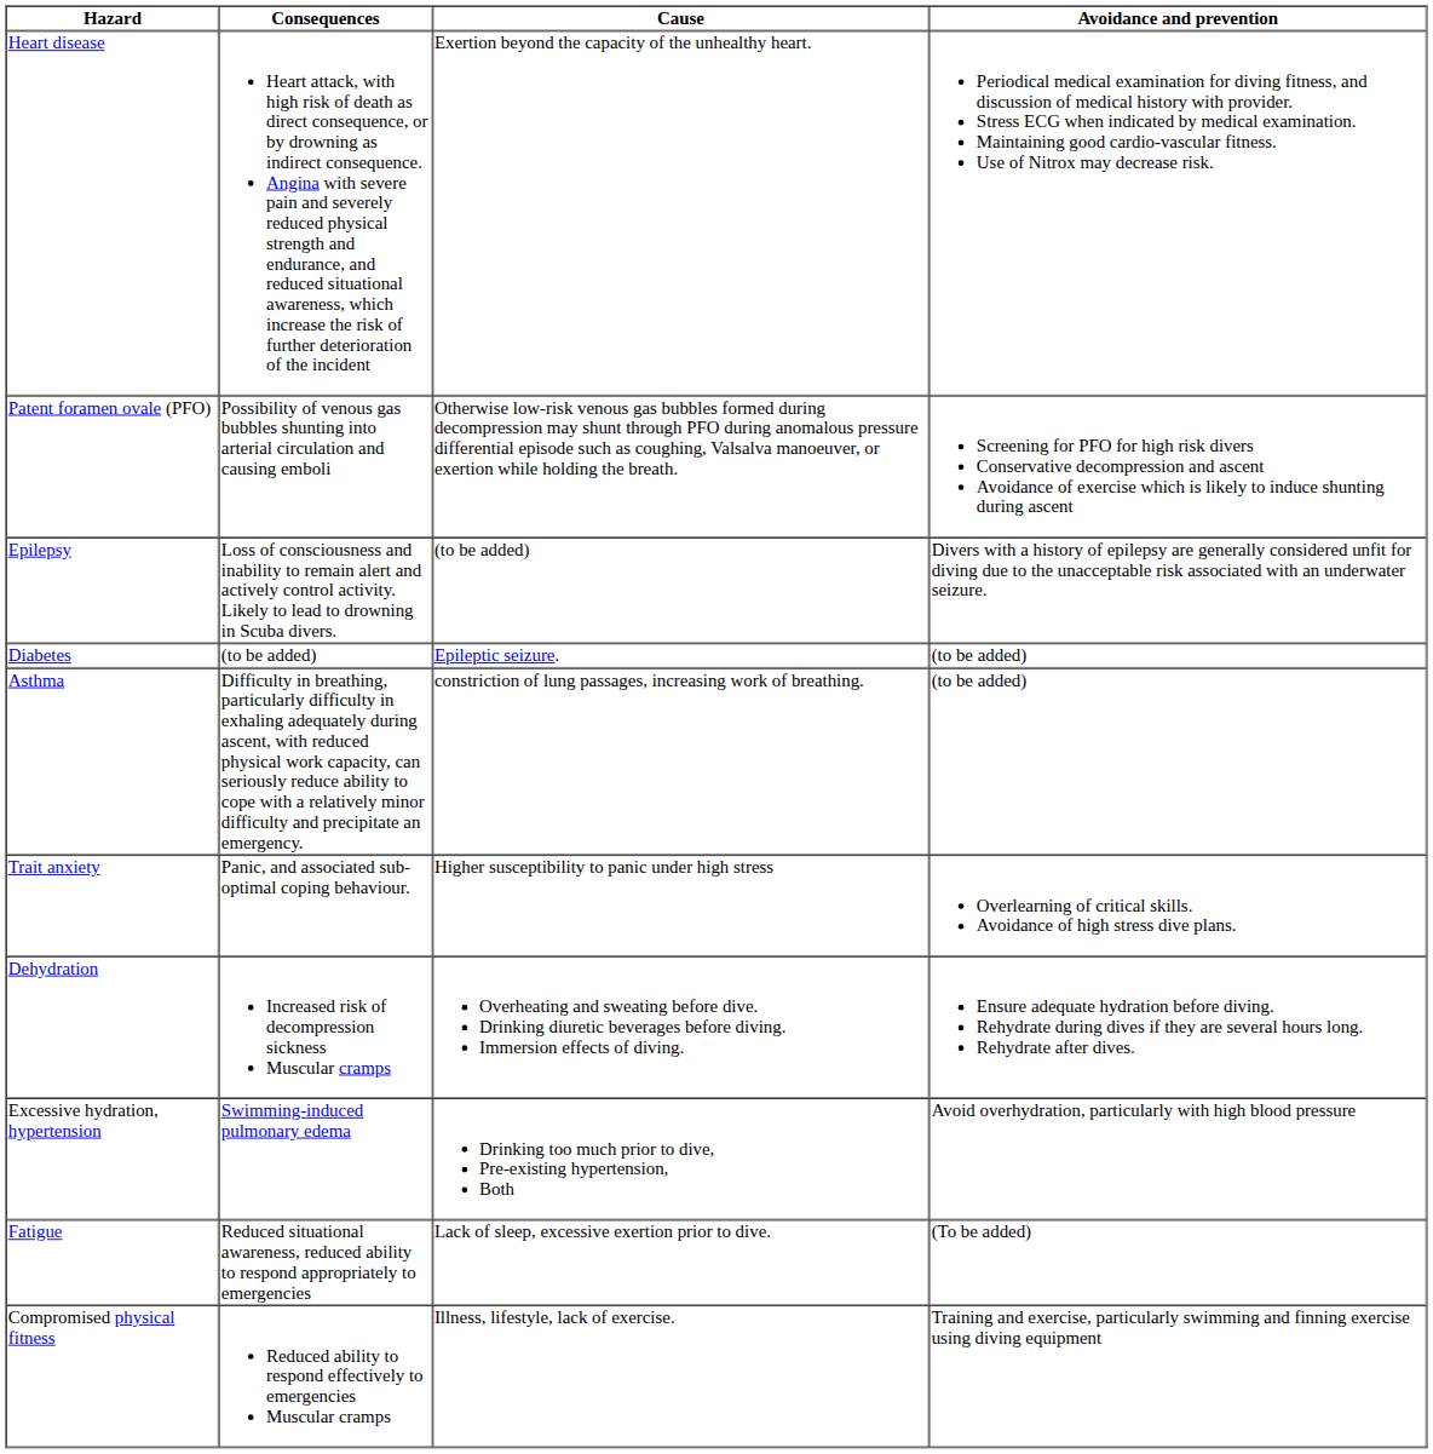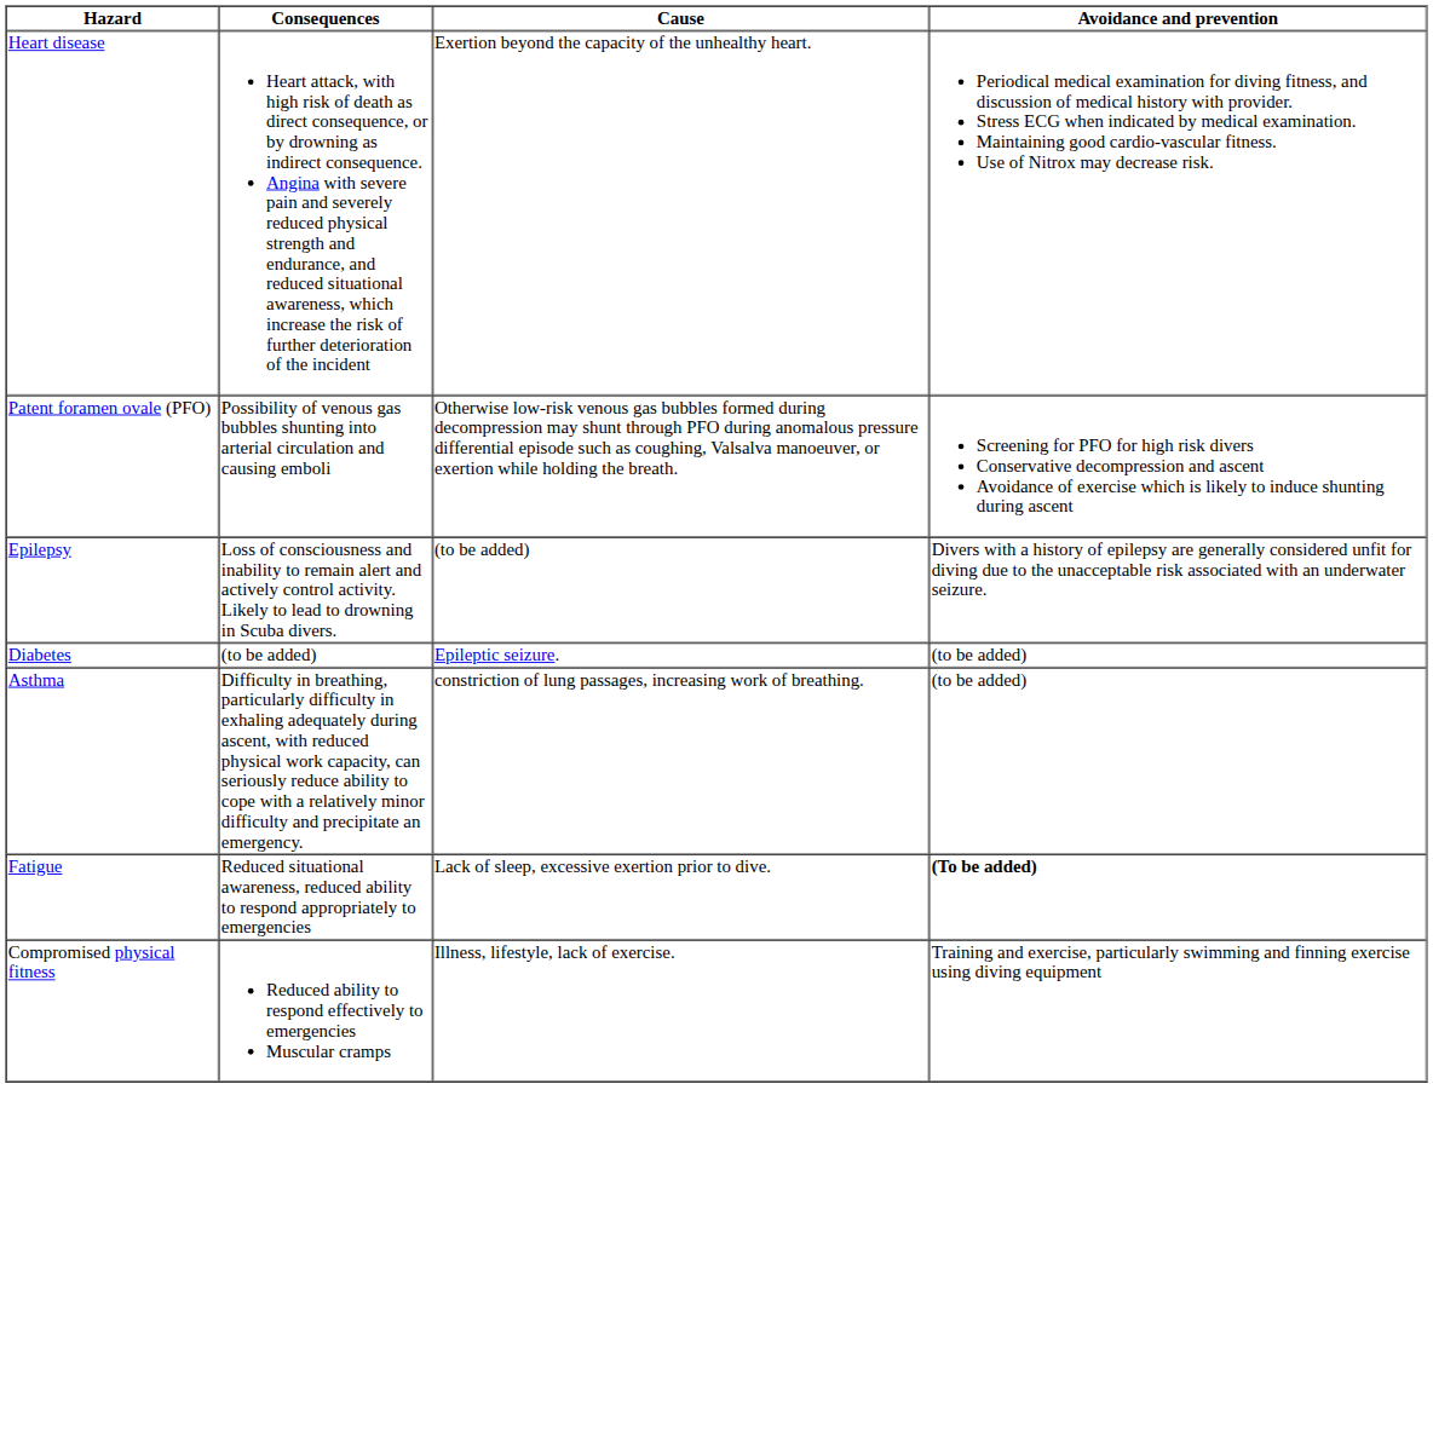- row: Trait anxiety | Panic, and associated sub-optimal coping behaviour. | Higher susceptibility to panic under high stress | Overlearning of critical skills. Avoidance of high stress dive plans.
- row: Dehydration | Increased risk of decompression sickness Muscular cramps | Overheating and sweating before dive. Drinking diuretic beverages before diving. Immersion effects of diving. | Ensure adequate hydration before diving. Rehydrate during dives if they are several hours long. Rehydrate after dives.
- row: Excessive hydration, hypertension | Swimming-induced pulmonary edema | Drinking too much prior to dive, Pre-existing hypertension, Both | Avoid overhydration, particularly with high blood pressure
Fatigue | Avoidance and prevention: normal -> bold
